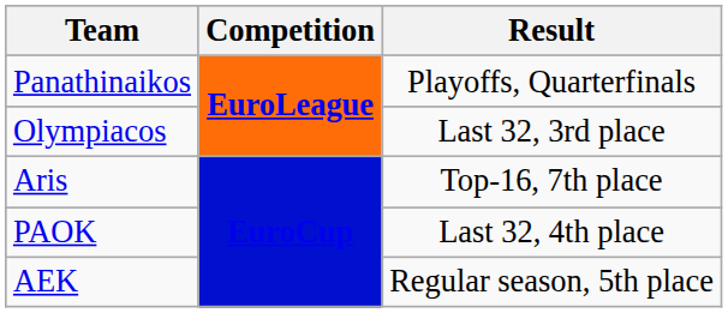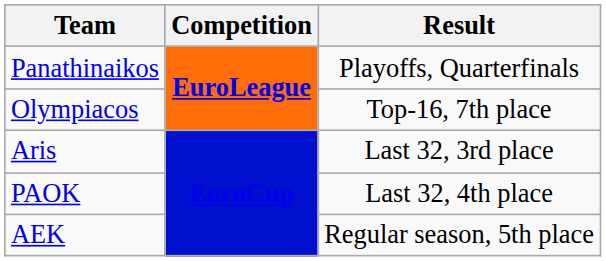Olympiacos | Result: Last 32, 3rd place -> Top-16, 7th place
Aris | Result: Top-16, 7th place -> Last 32, 3rd place
